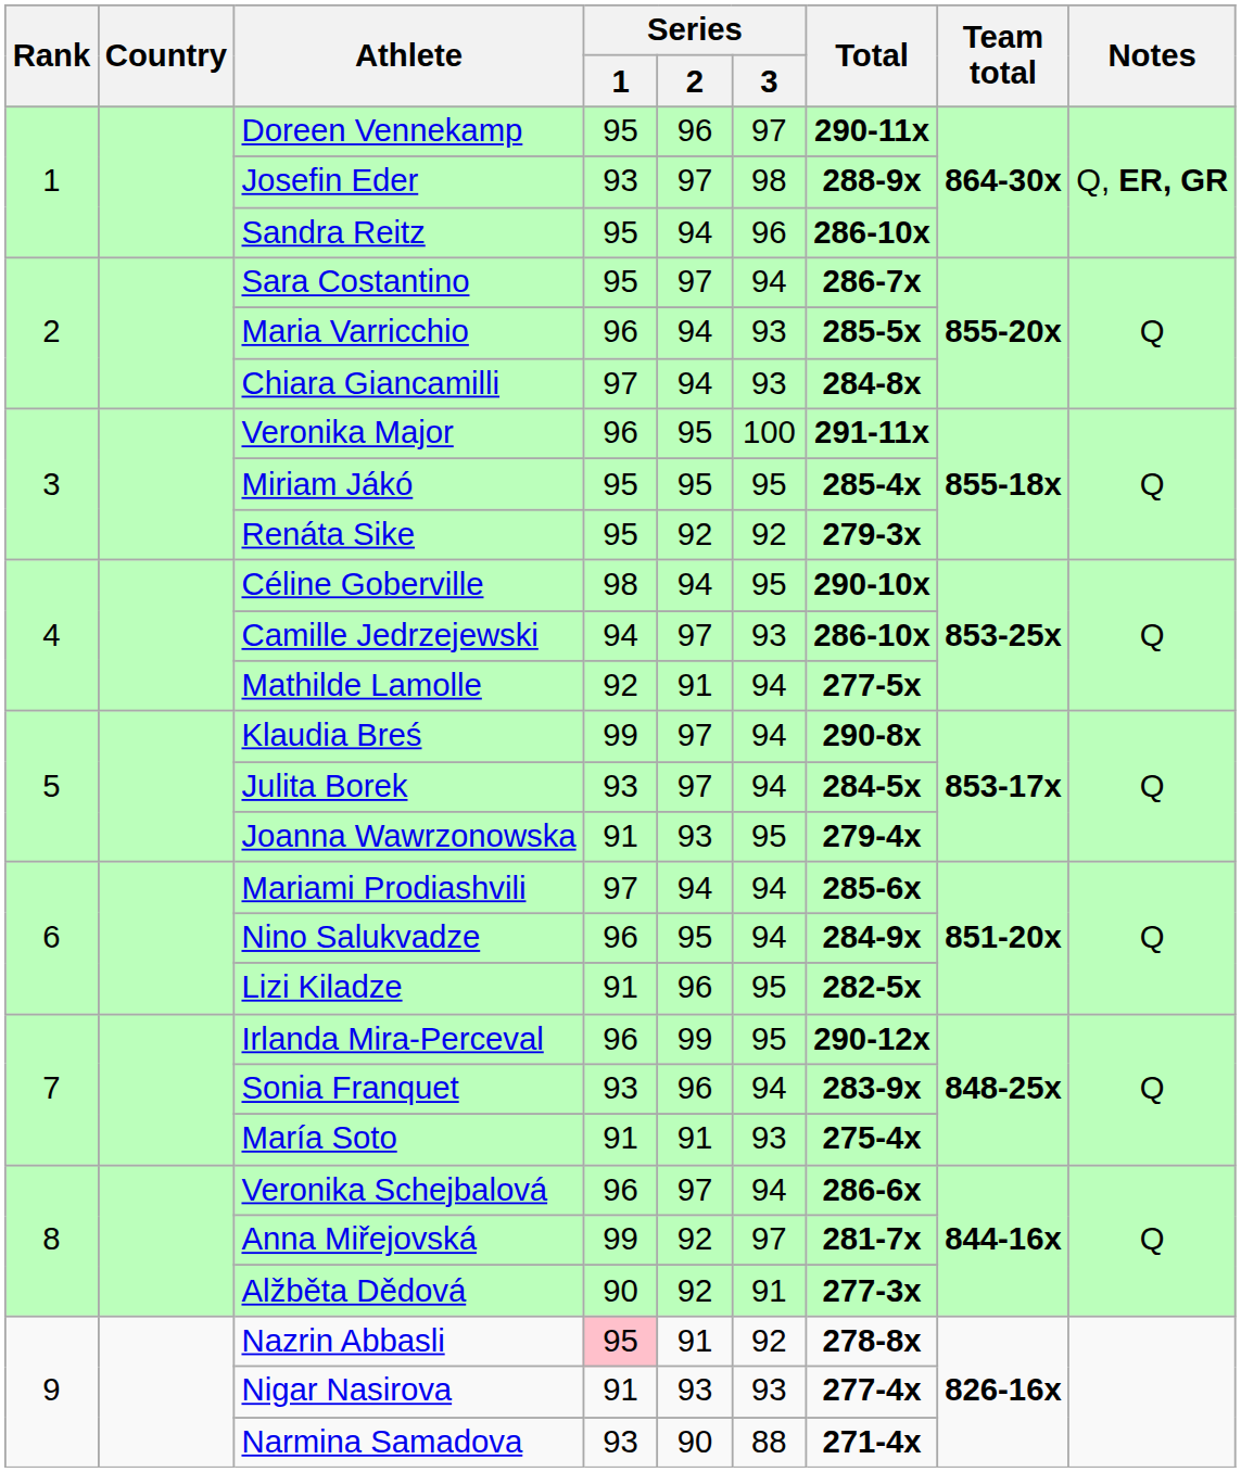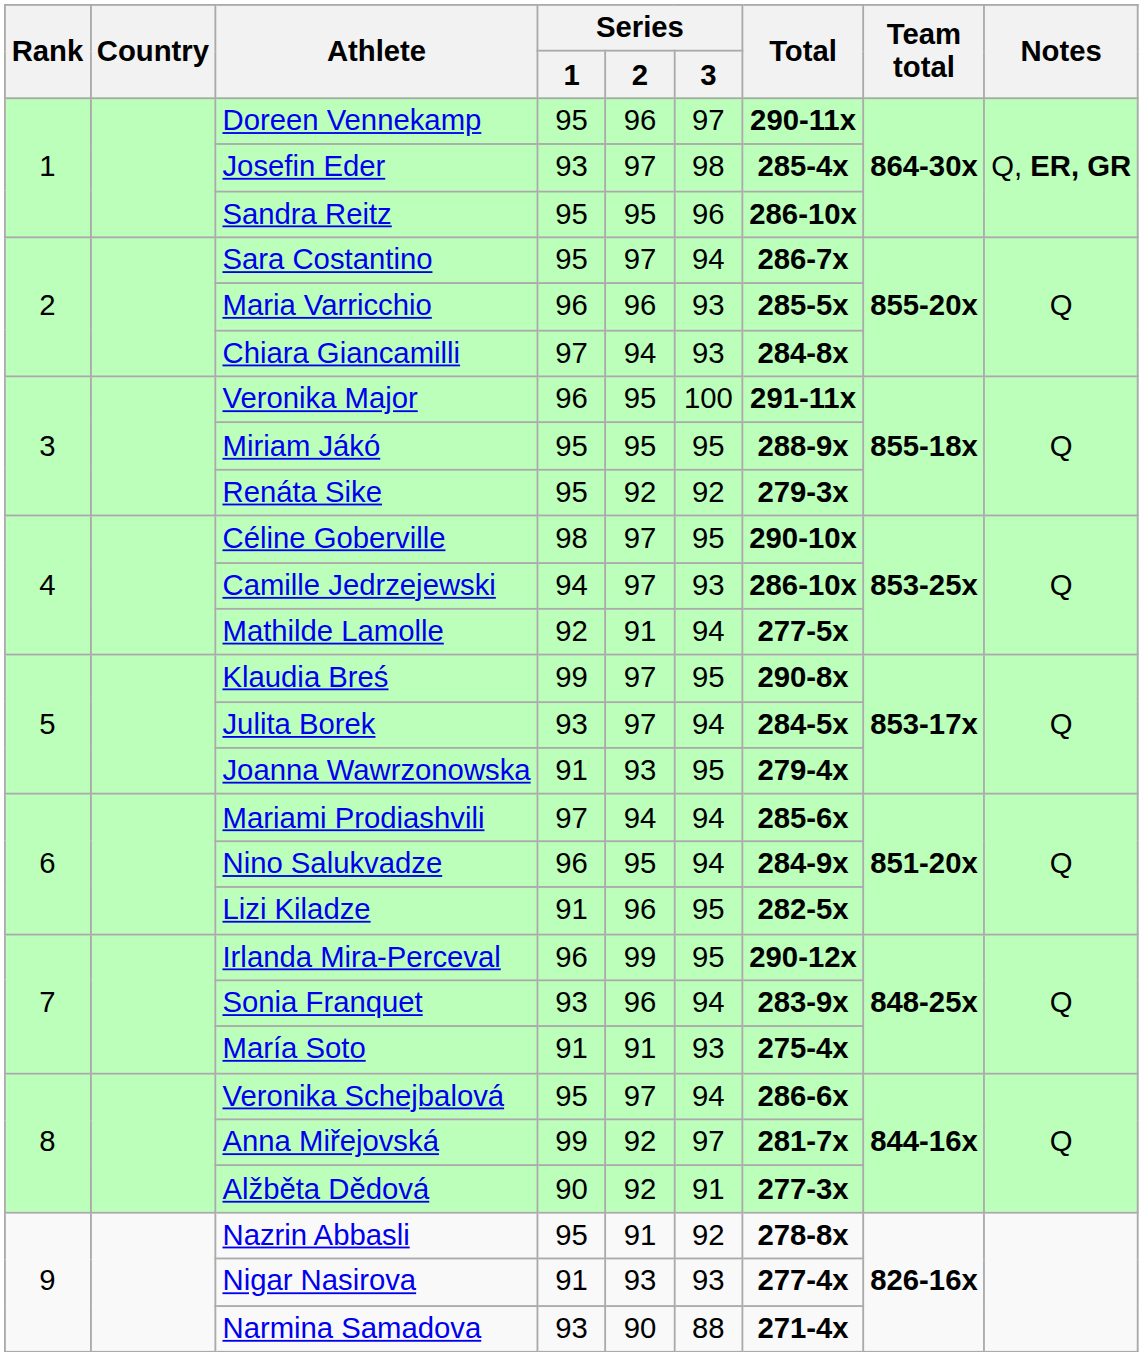Josefin Eder | Total: 288-9x -> 285-4x
Sandra Reitz | Series / 2: 94 -> 95
Maria Varricchio | Series / 2: 94 -> 96
Miriam Jákó | Total: 285-4x -> 288-9x
Céline Goberville | Series / 2: 94 -> 97
Klaudia Breś | Series / 3: 94 -> 95
Veronika Schejbalová | Series / 1: 96 -> 95
Nazrin Abbasli | Series / 1: pink background -> no background
